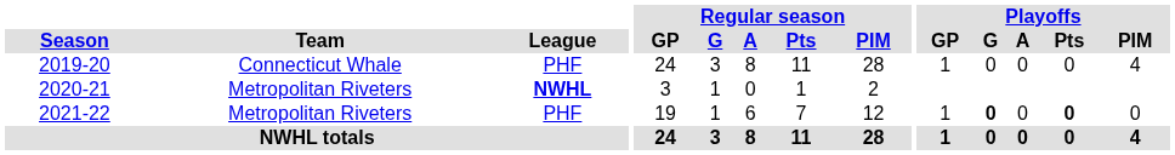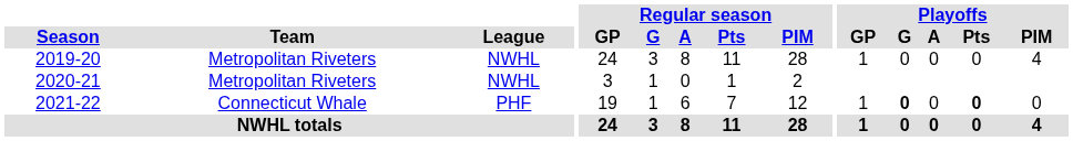2019-20 | Team: Connecticut Whale -> Metropolitan Riveters
2019-20 | League: PHF -> NWHL
2020-21 | League: bold -> normal
2021-22 | Team: Metropolitan Riveters -> Connecticut Whale
